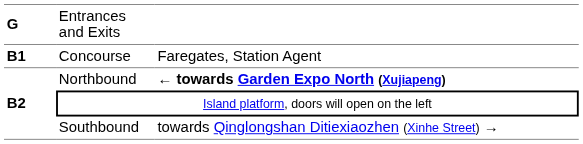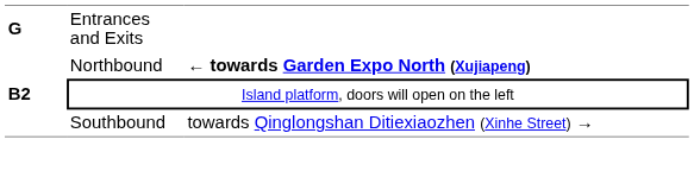- row: B1 | Concourse | Faregates, Station Agent
